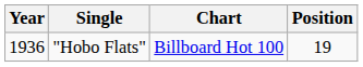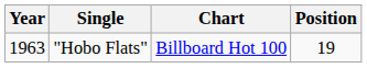"Hobo Flats" | Year: 1936 -> 1963
